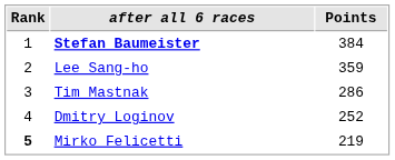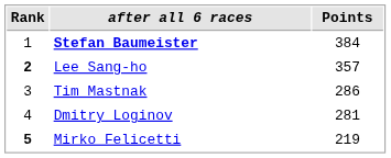Lee Sang-ho | Rank: normal -> bold
Lee Sang-ho | Points: 359 -> 357
Dmitry Loginov | Points: 252 -> 281
